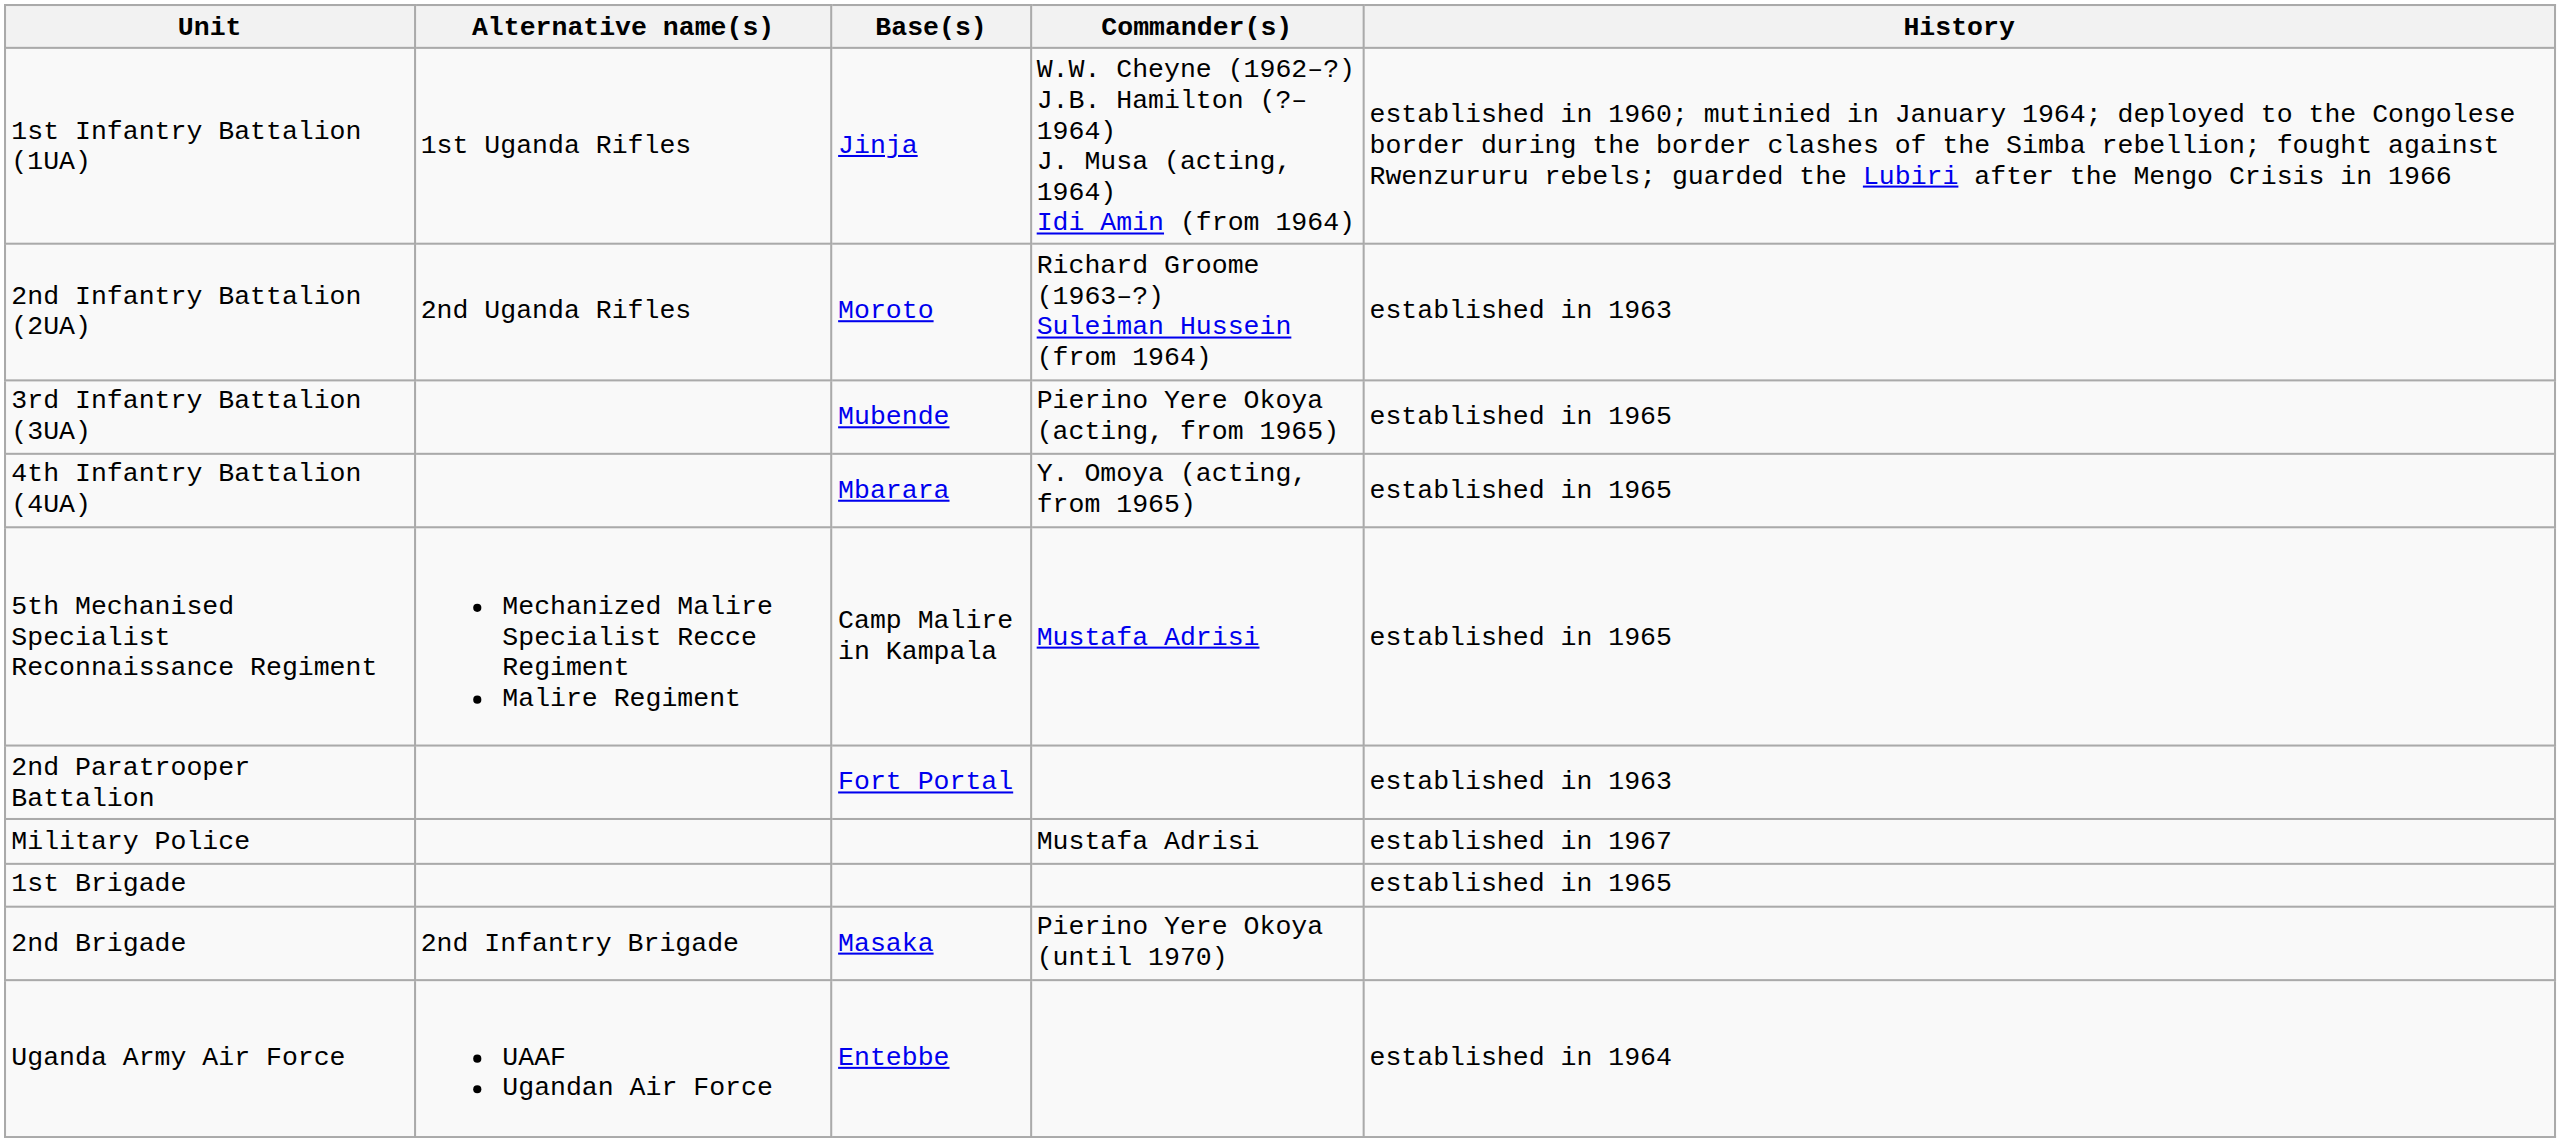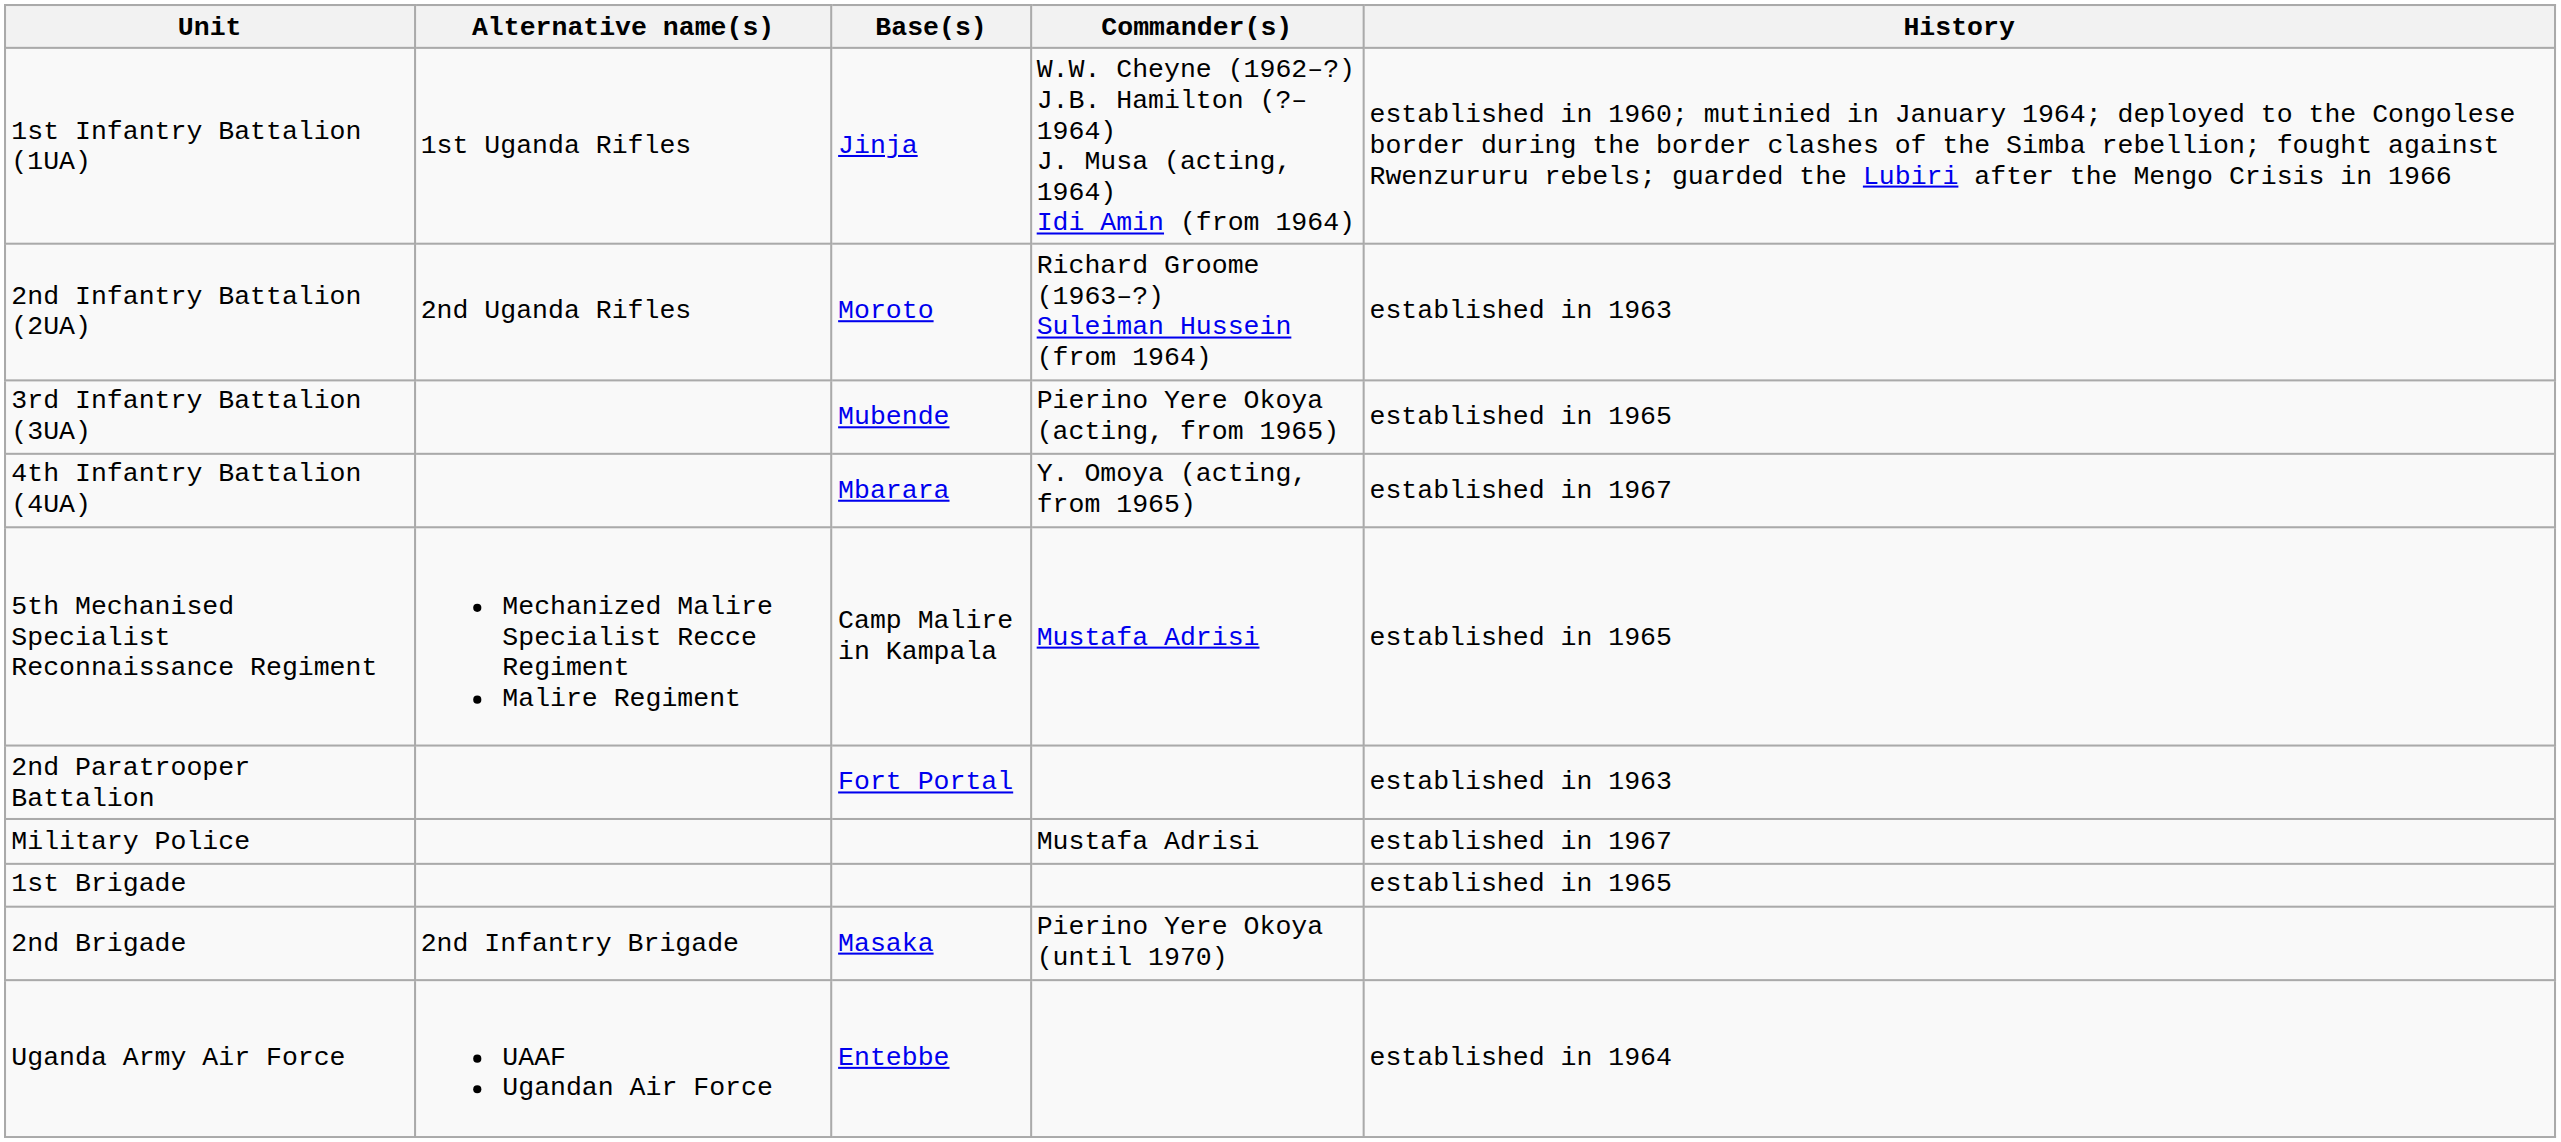4th Infantry Battalion (4UA) | History: established in 1965 -> established in 1967
